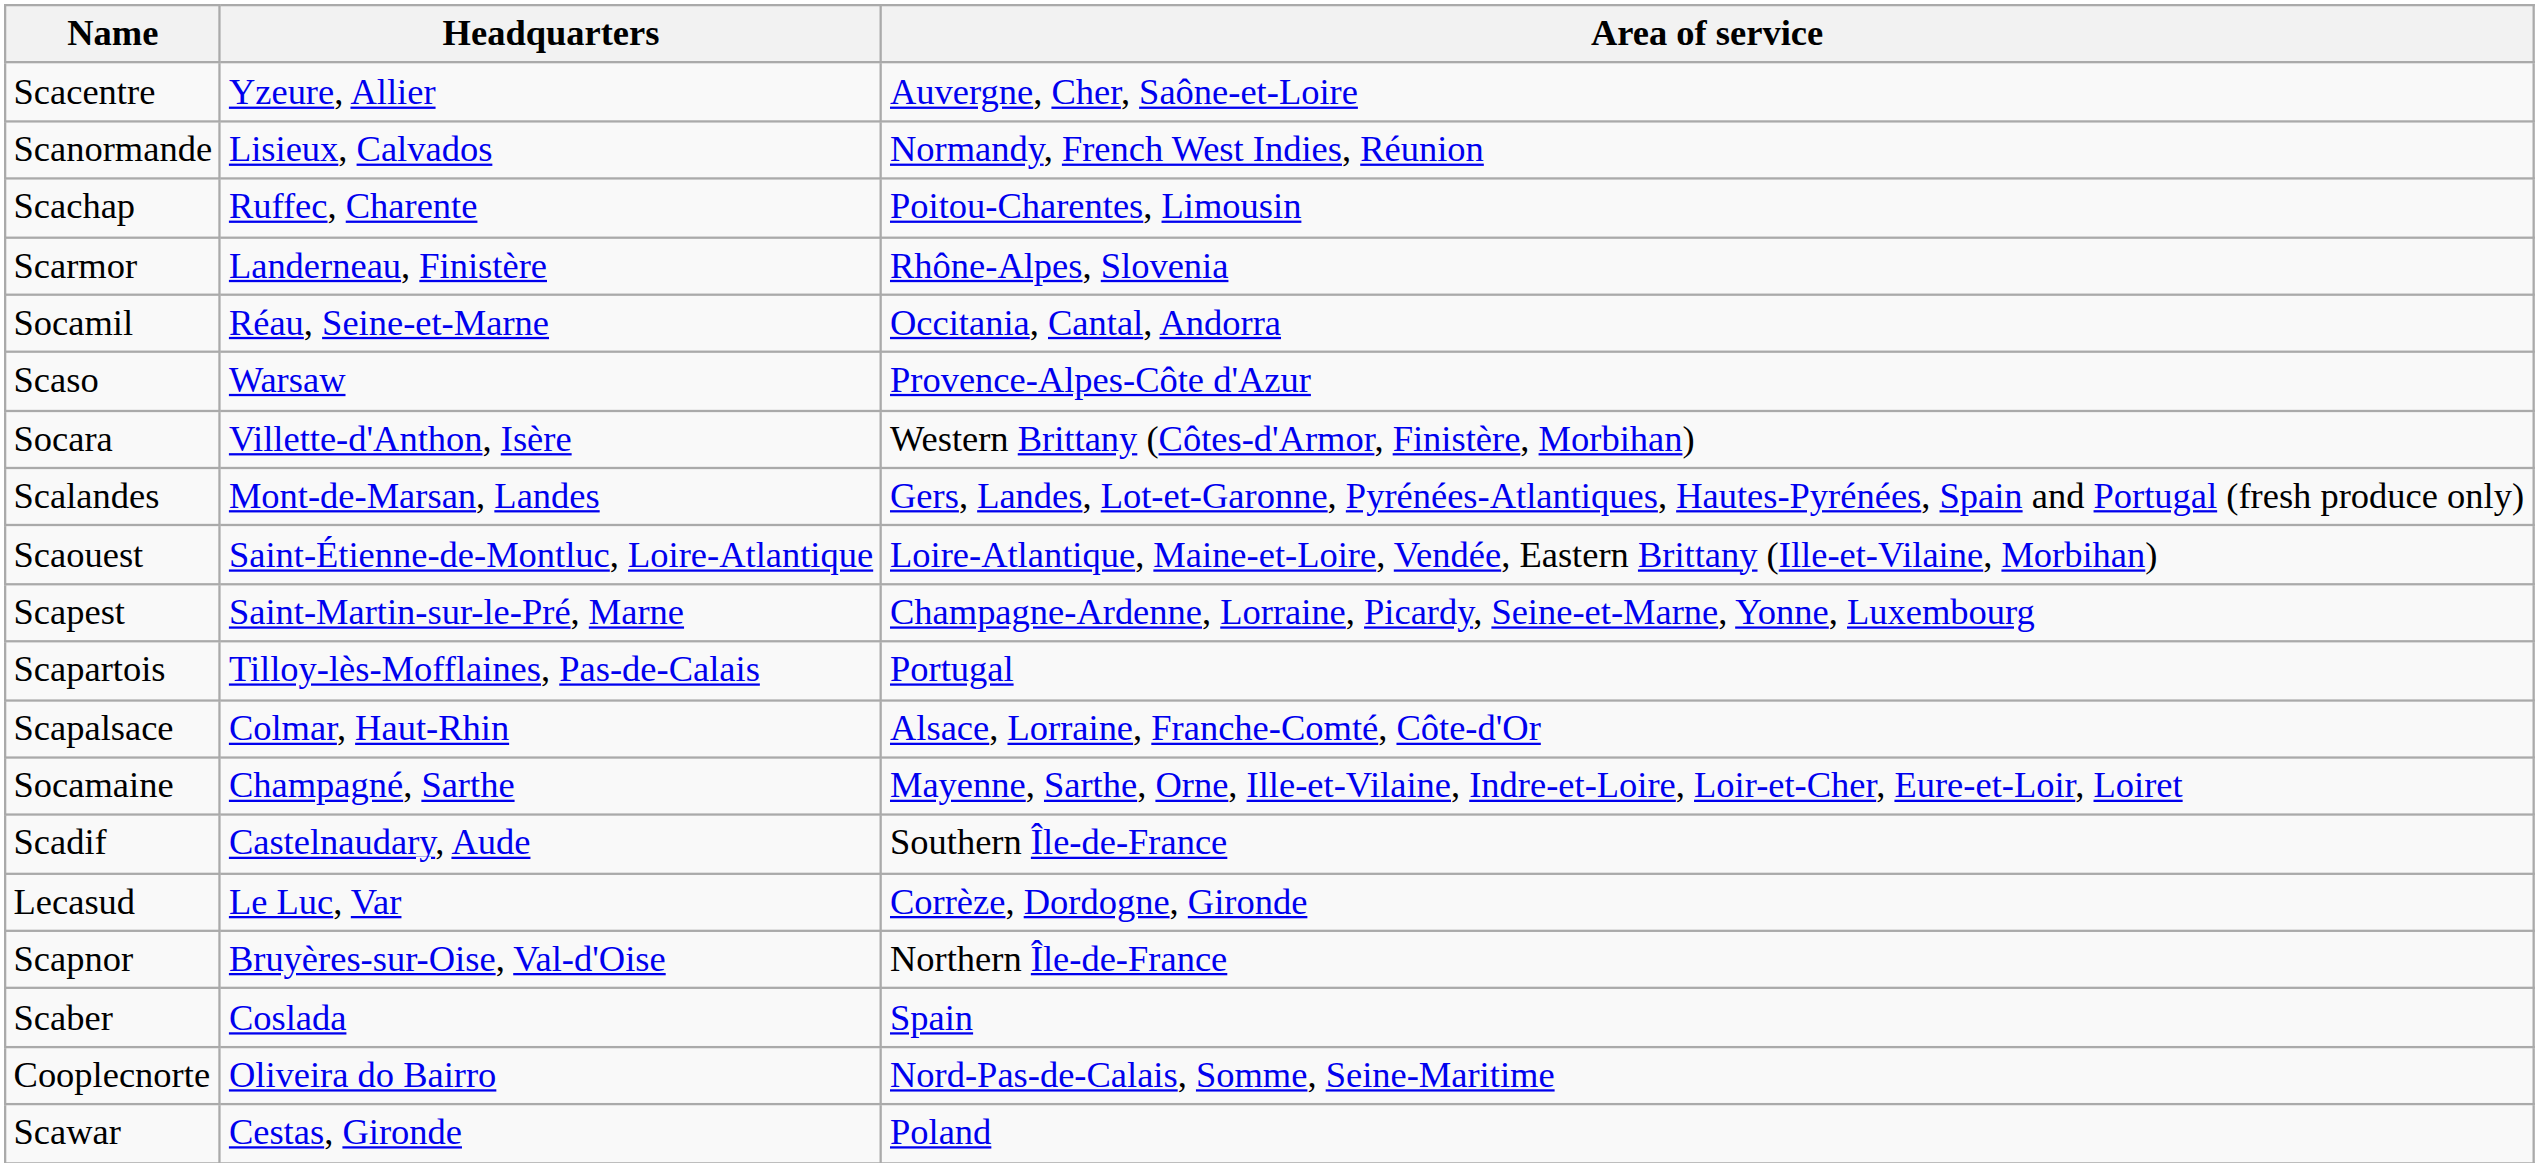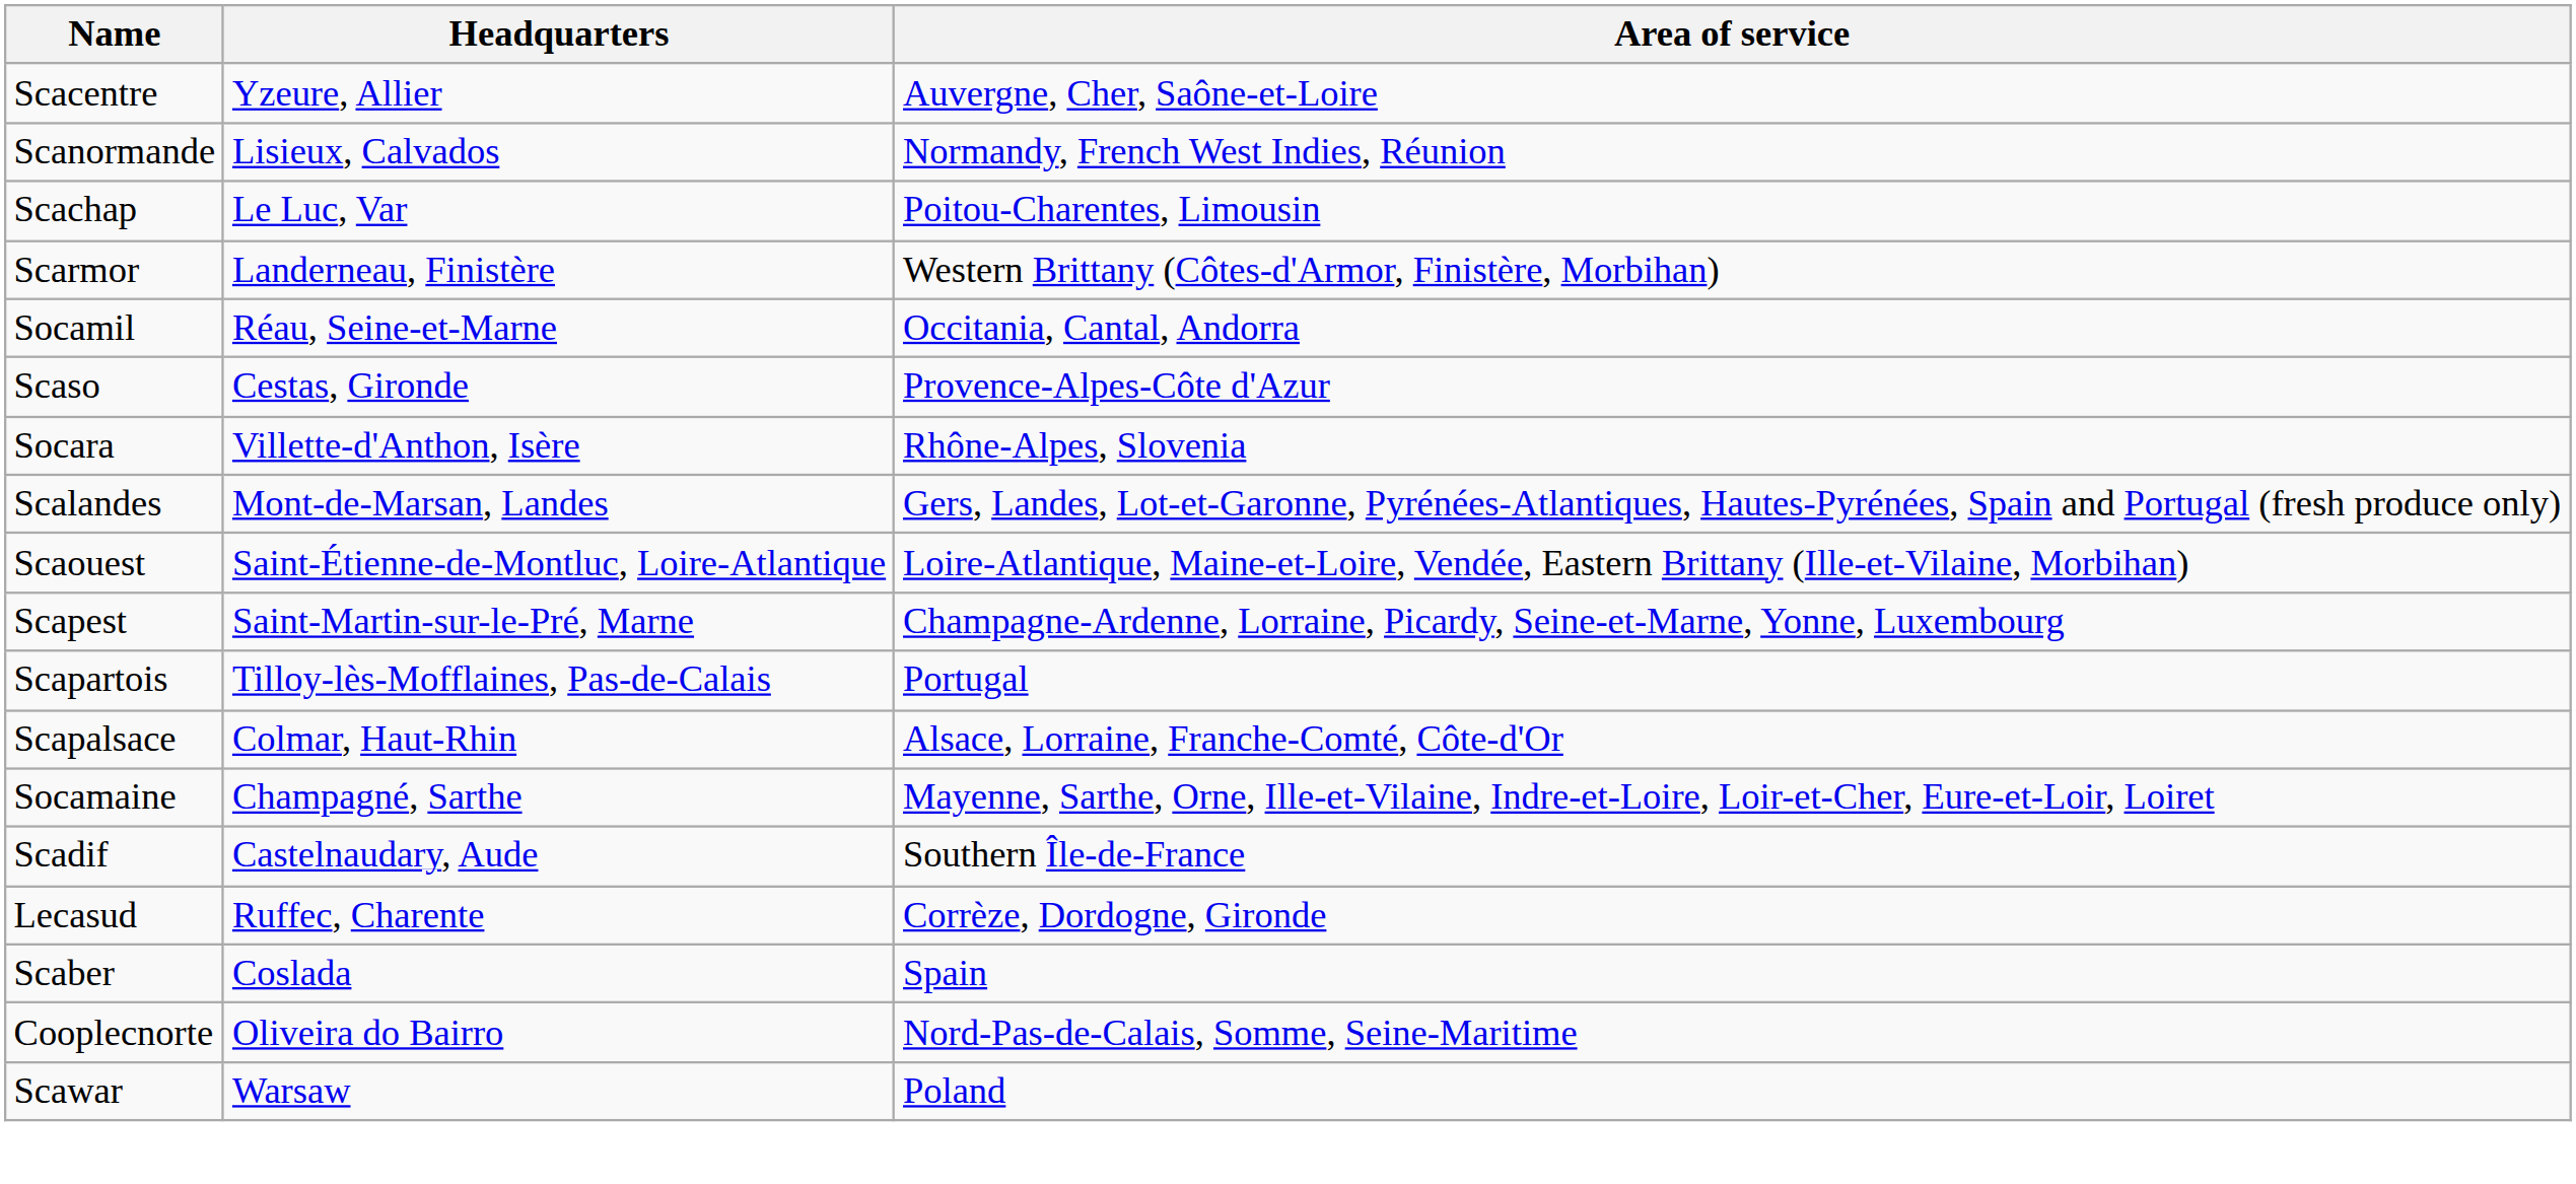Scachap | Headquarters: Ruffec, Charente -> Le Luc, Var
Scarmor | Area of service: Rhône-Alpes, Slovenia -> Western Brittany (Côtes-d'Armor, Finistère, Morbihan)
Scaso | Headquarters: Warsaw -> Cestas, Gironde
Socara | Area of service: Western Brittany (Côtes-d'Armor, Finistère, Morbihan) -> Rhône-Alpes, Slovenia
Lecasud | Headquarters: Le Luc, Var -> Ruffec, Charente
- row: Scapnor | Bruyères-sur-Oise, Val-d'Oise | Northern Île-de-France
Scawar | Headquarters: Cestas, Gironde -> Warsaw
